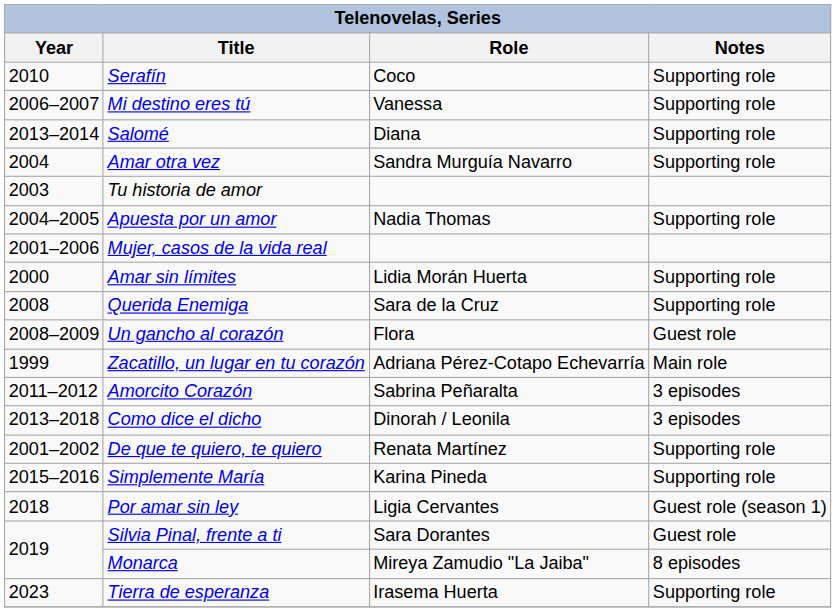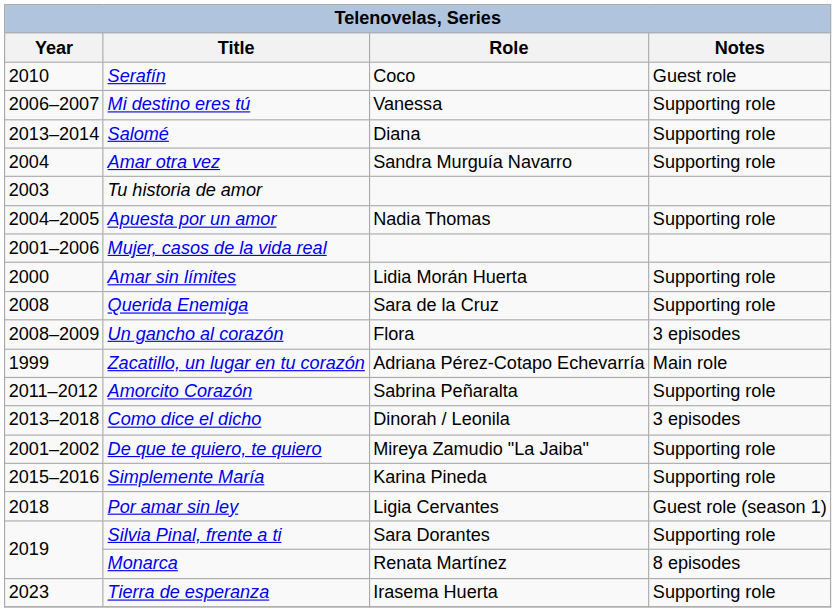Serafín | Notes: Supporting role -> Guest role
Un gancho al corazón | Notes: Guest role -> 3 episodes
Amorcito Corazón | Notes: 3 episodes -> Supporting role
De que te quiero, te quiero | Role: Renata Martínez -> Mireya Zamudio "La Jaiba"
Silvia Pinal, frente a ti | Notes: Guest role -> Supporting role
Monarca | Role: Mireya Zamudio "La Jaiba" -> Renata Martínez
